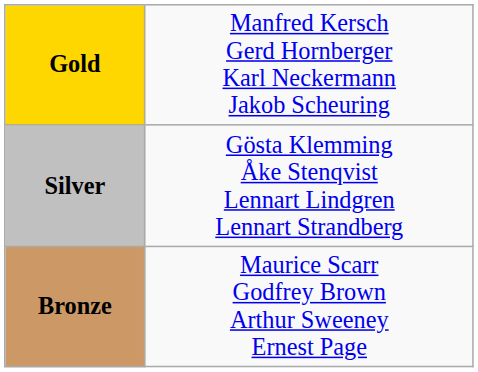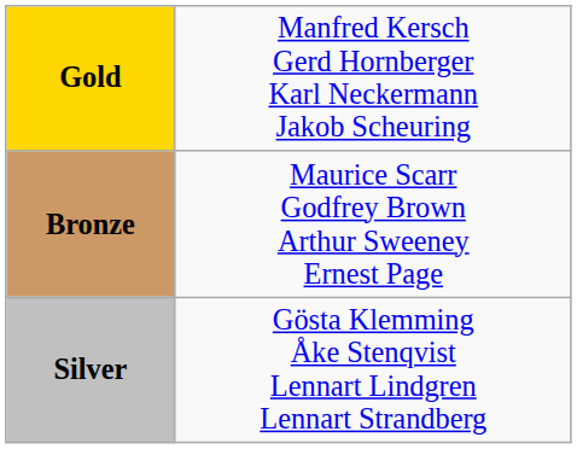rows swapped: Silver <-> Bronze
